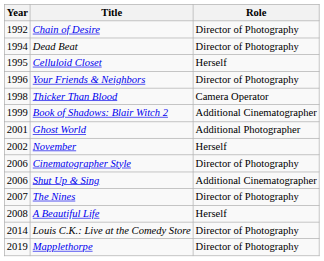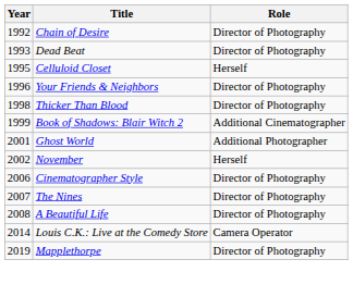Dead Beat | Year: 1994 -> 1993
Thicker Than Blood | Role: Camera Operator -> Director of Photography
- row: 2006 | Shut Up & Sing | Additional Cinematographer
A Beautiful Life | Role: Herself -> Director of Photography
Louis C.K.: Live at the Comedy Store | Role: Director of Photography -> Camera Operator
